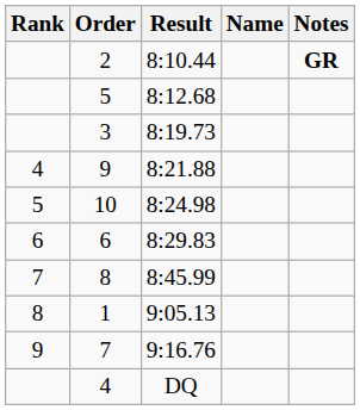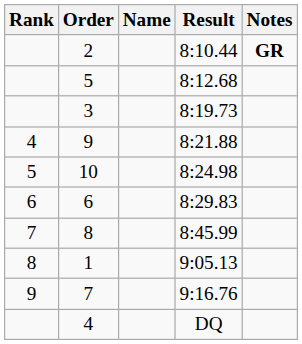columns swapped: Name <-> Result
